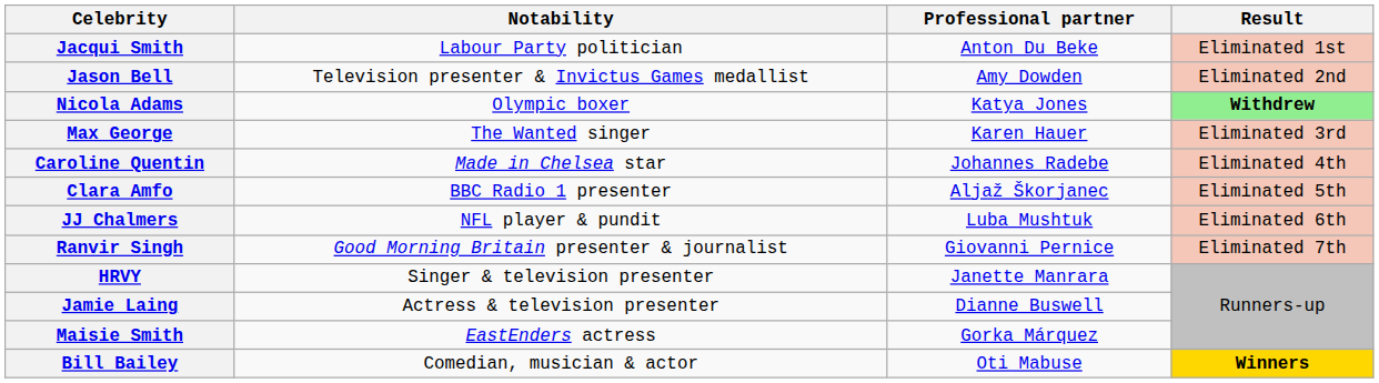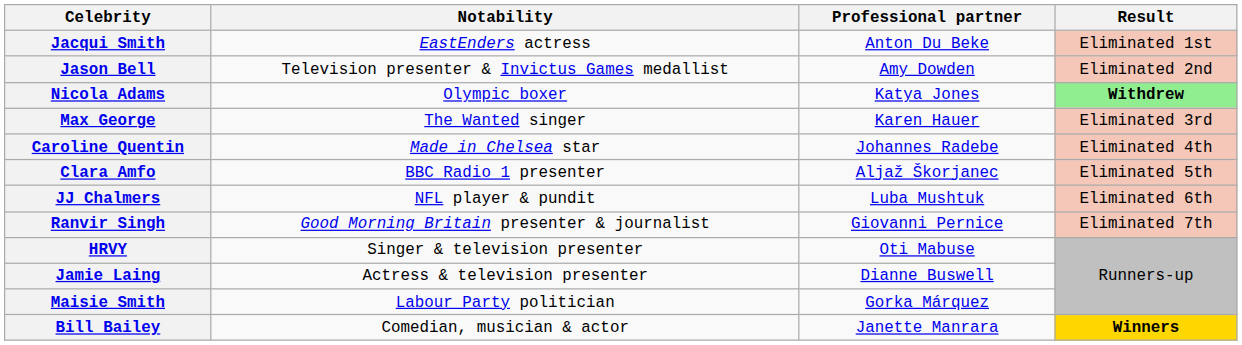Jacqui Smith | Notability: Labour Party politician -> EastEnders actress
HRVY | Professional partner: Janette Manrara -> Oti Mabuse
Maisie Smith | Notability: EastEnders actress -> Labour Party politician
Bill Bailey | Professional partner: Oti Mabuse -> Janette Manrara
